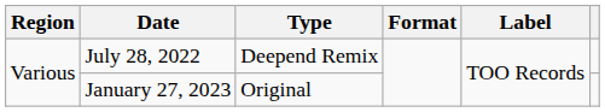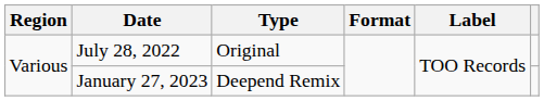July 28, 2022 | Type: Deepend Remix -> Original
January 27, 2023 | Type: Original -> Deepend Remix
